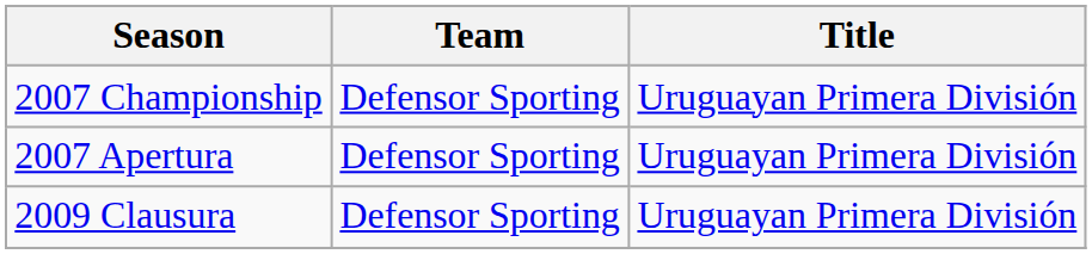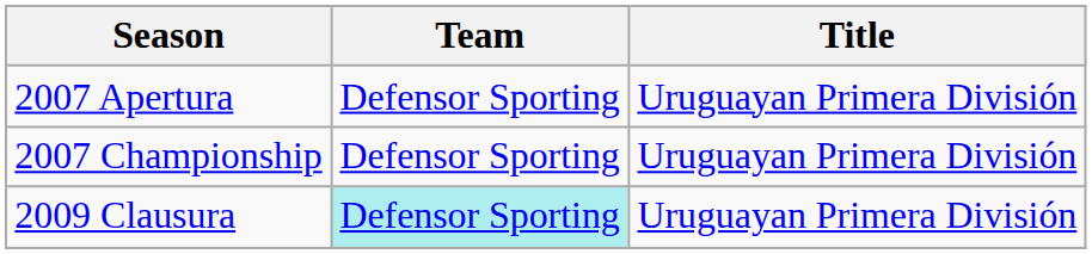rows swapped: 2007 Apertura <-> 2007 Championship
2009 Clausura | Team: no background -> paleturquoise background
